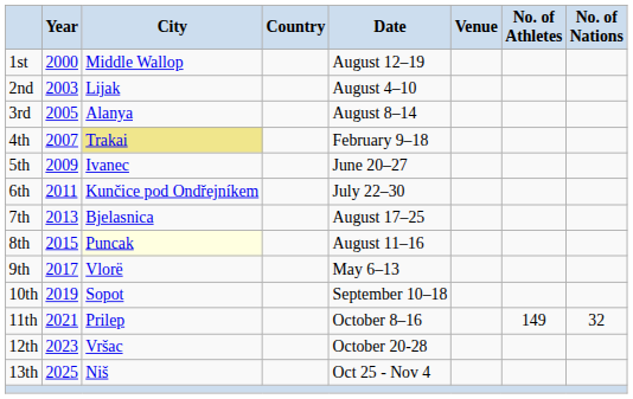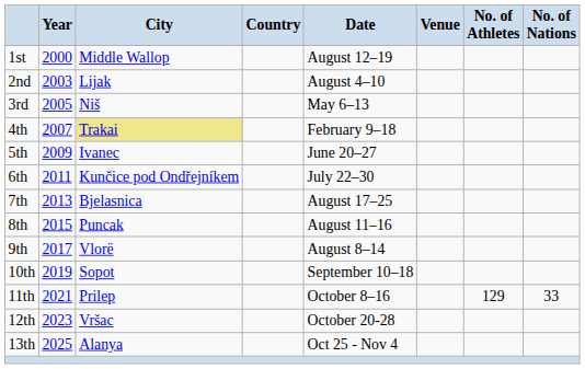3rd | City: Alanya -> Niš
3rd | Date: August 8–14 -> May 6–13
8th | City: lightyellow background -> no background
9th | Date: May 6–13 -> August 8–14
11th | No. of Athletes: 149 -> 129
11th | No. of Nations: 32 -> 33
13th | City: Niš -> Alanya
